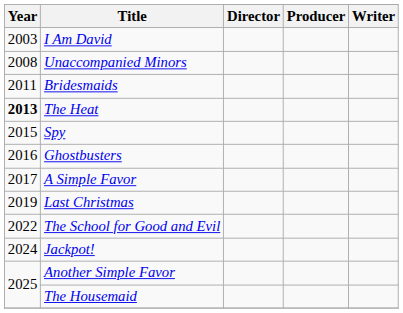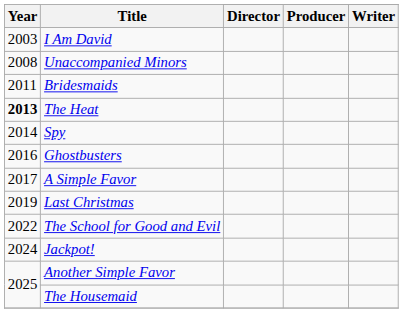Spy | Year: 2015 -> 2014
